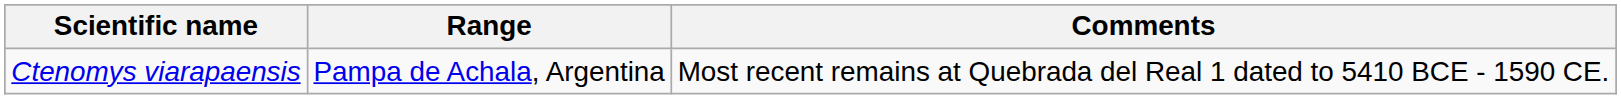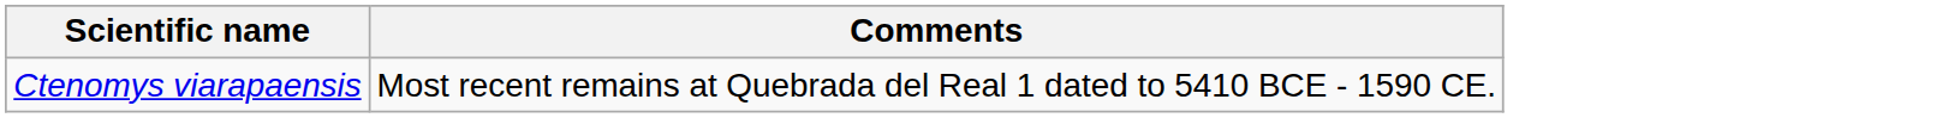- column: Range | Pampa de Achala, Argentina
